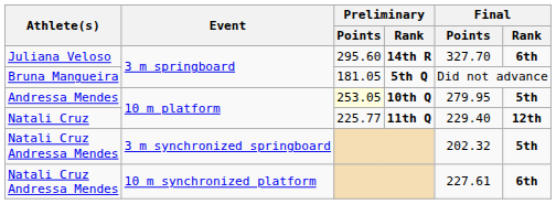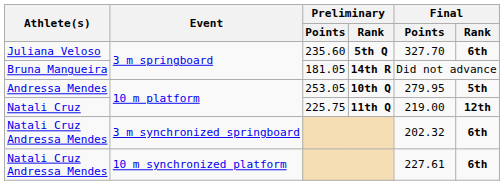Juliana Veloso | Preliminary / Points: 295.60 -> 235.60
Juliana Veloso | Preliminary / Rank: 14th R -> 5th Q
Bruna Mangueira | Preliminary / Rank: 5th Q -> 14th R
Andressa Mendes | Preliminary / Points: lightyellow background -> no background
Natali Cruz | Preliminary / Points: 225.77 -> 225.75
Natali Cruz | Final / Points: 229.40 -> 219.00
Natali Cruz Andressa Mendes / 3 m synchronized springboard | Final / Rank: 5th -> 6th
